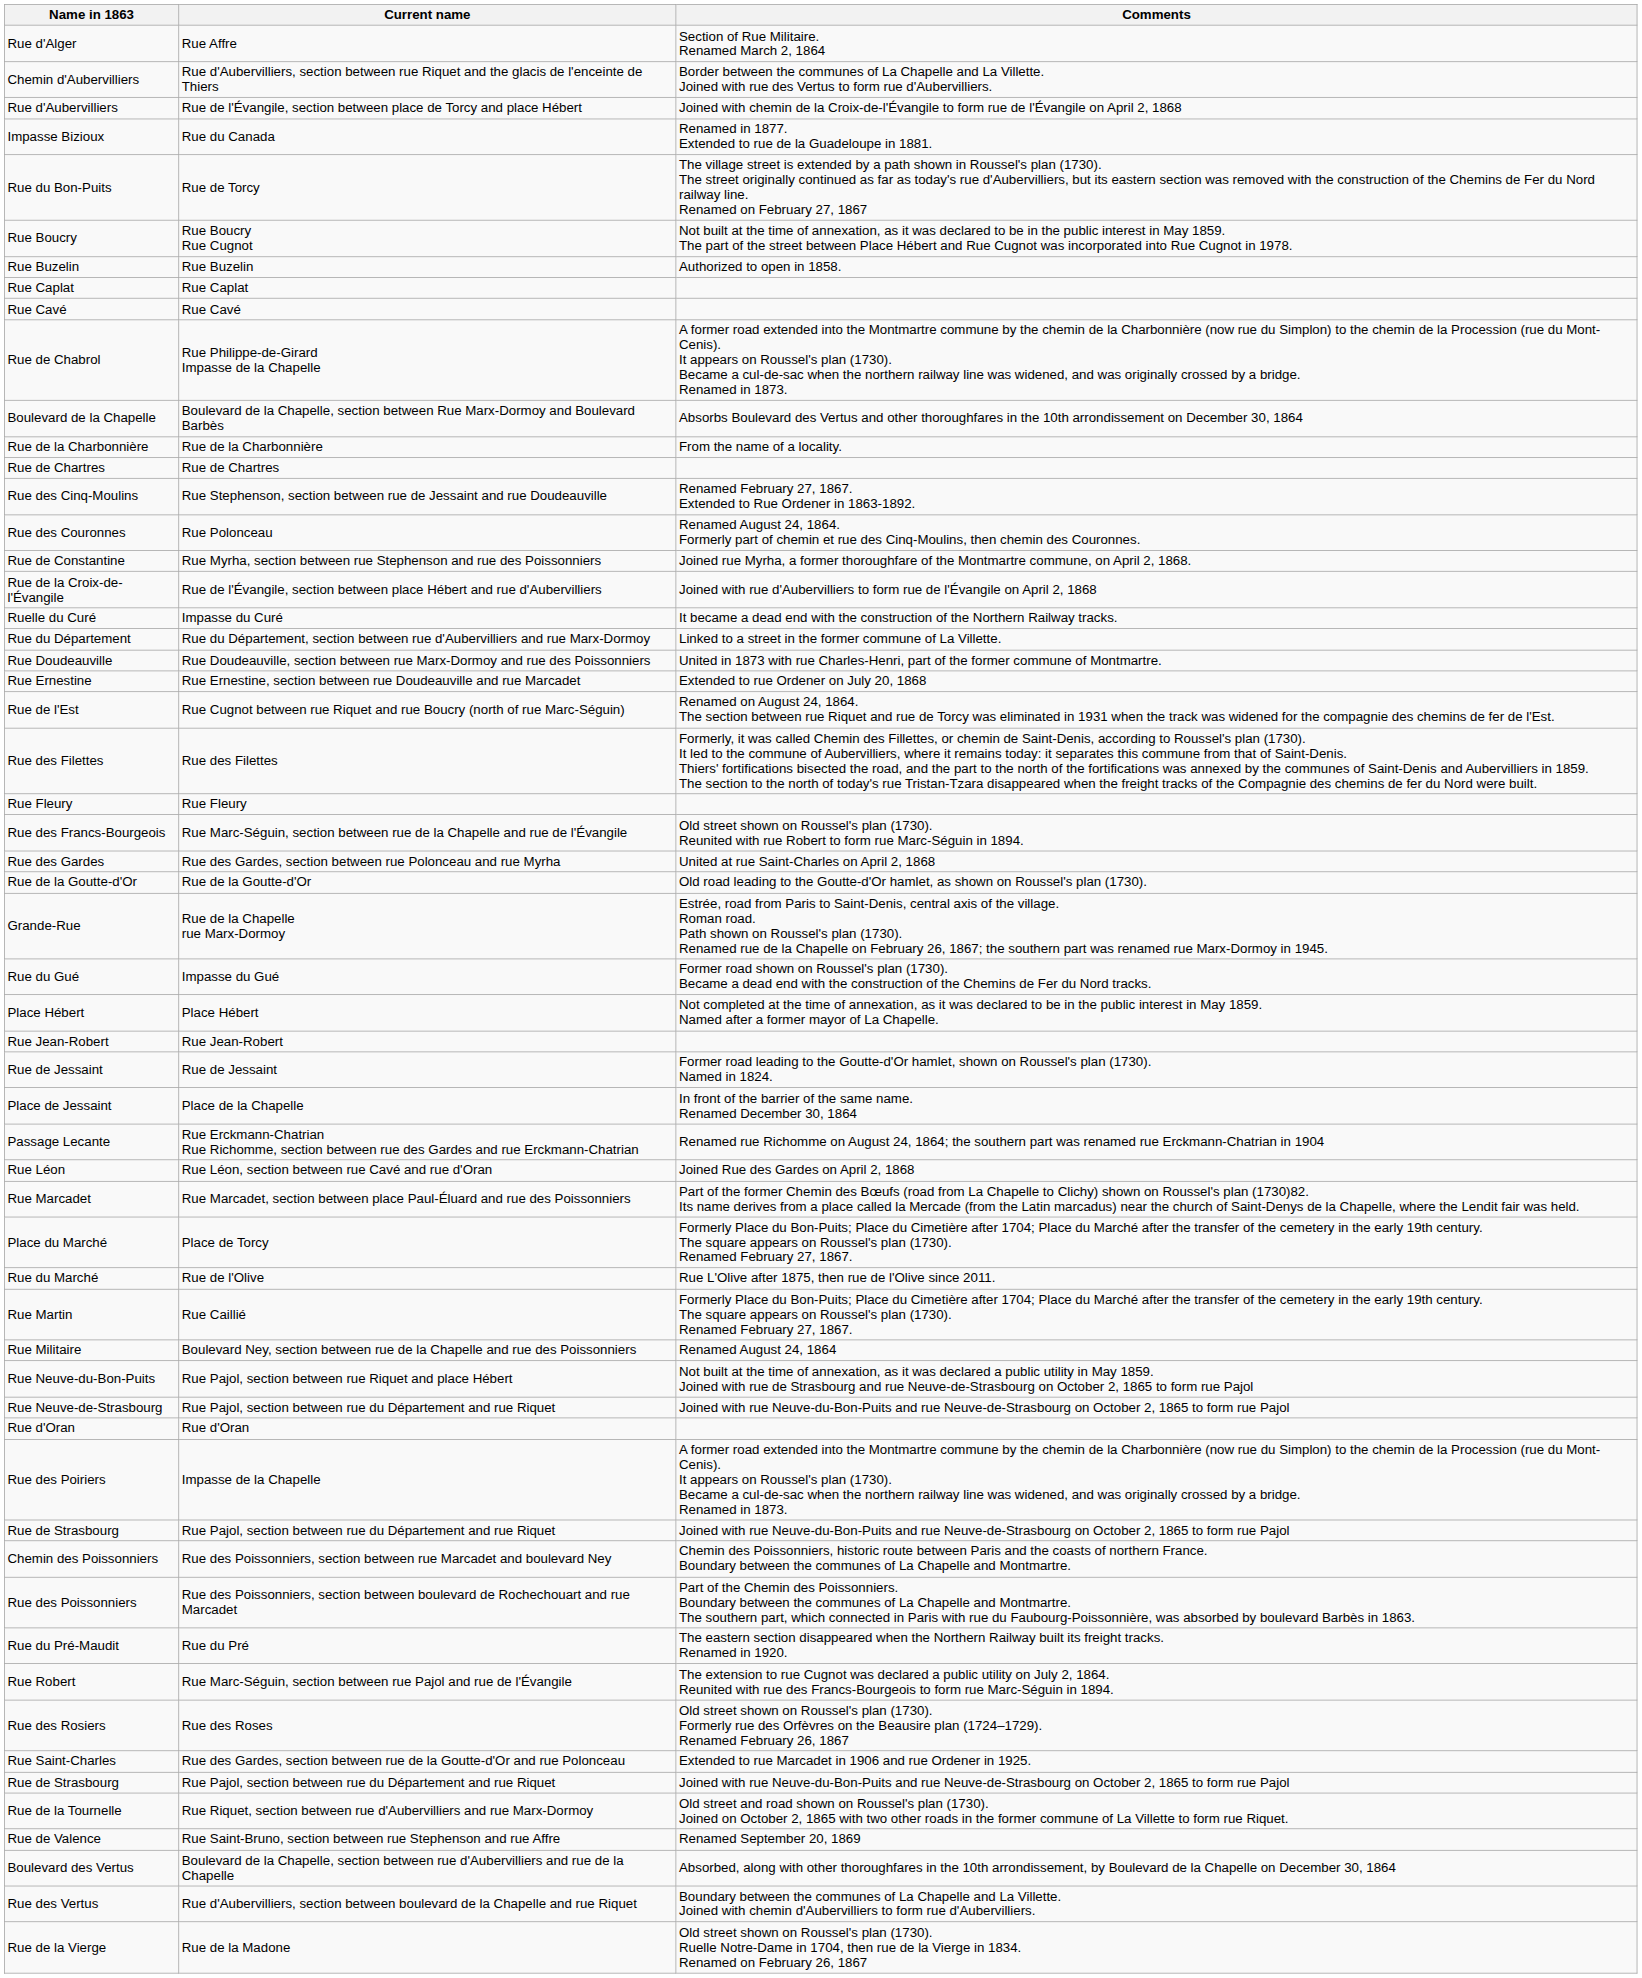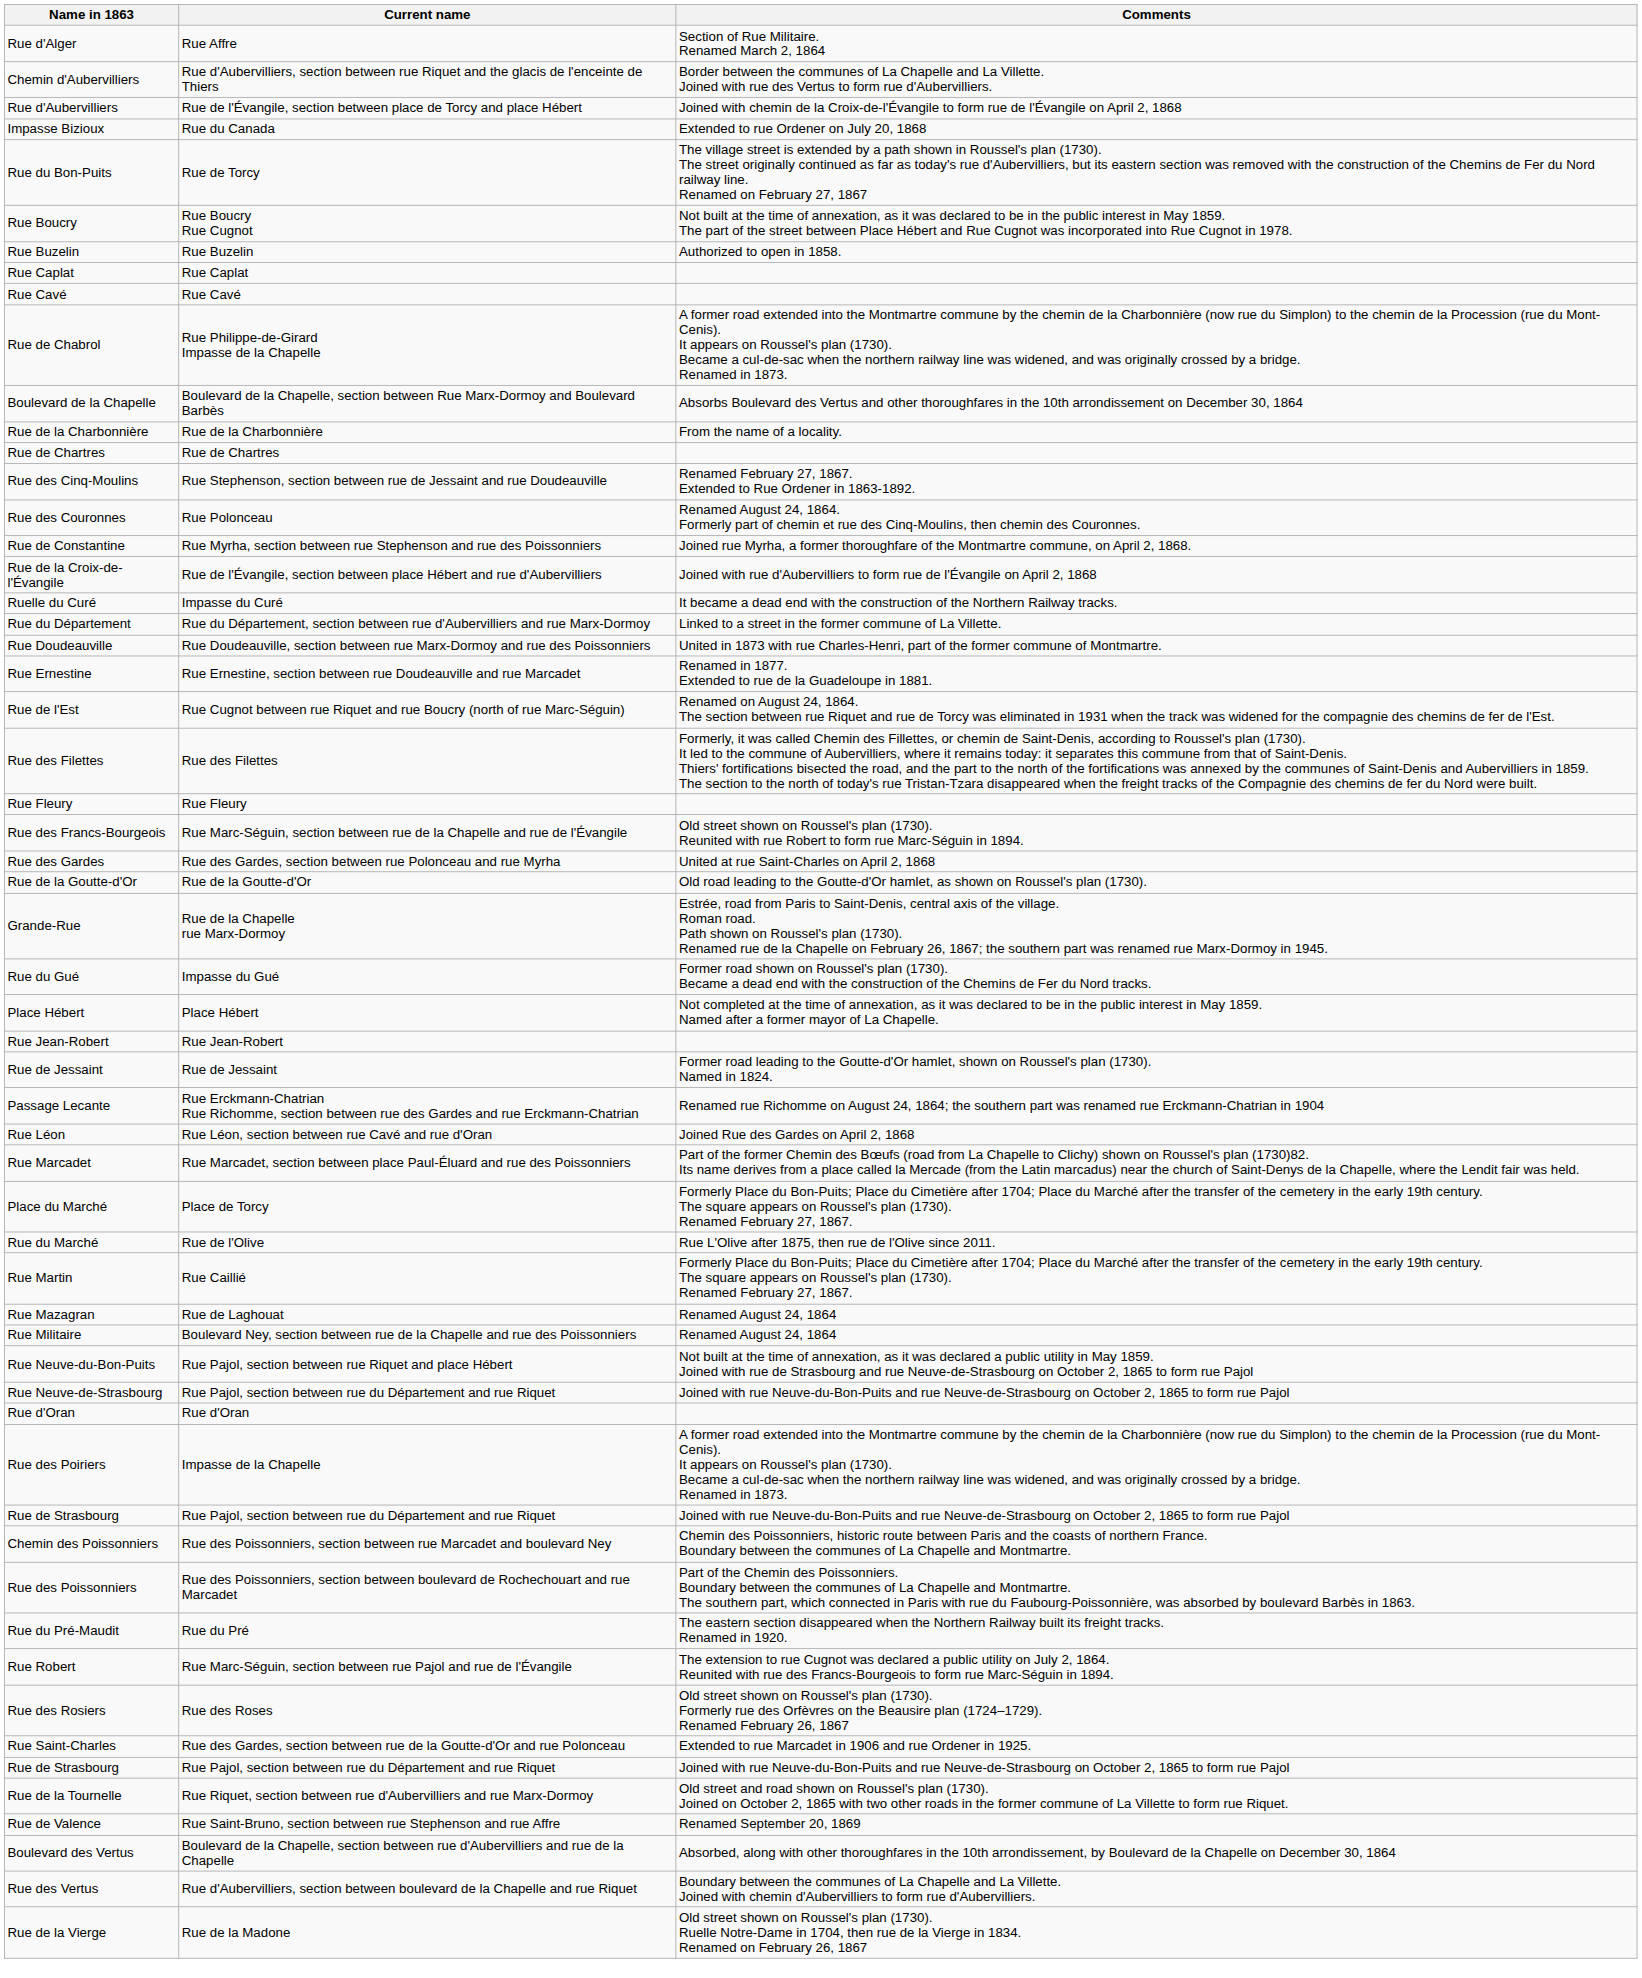Impasse Bizioux | Comments: Renamed in 1877. Extended to rue de la Guadeloupe in 1881. -> Extended to rue Ordener on July 20, 1868
Rue Ernestine | Comments: Extended to rue Ordener on July 20, 1868 -> Renamed in 1877. Extended to rue de la Guadeloupe in 1881.
- row: Place de Jessaint | Place de la Chapelle | In front of the barrier of the same name. Renamed December 30, 1864
+ row: Rue Mazagran | Rue de Laghouat | Renamed August 24, 1864
